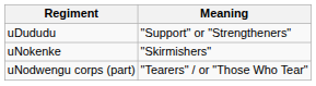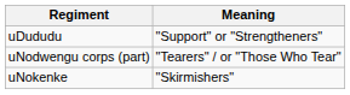rows swapped: uNokenke <-> uNodwengu corps (part)
